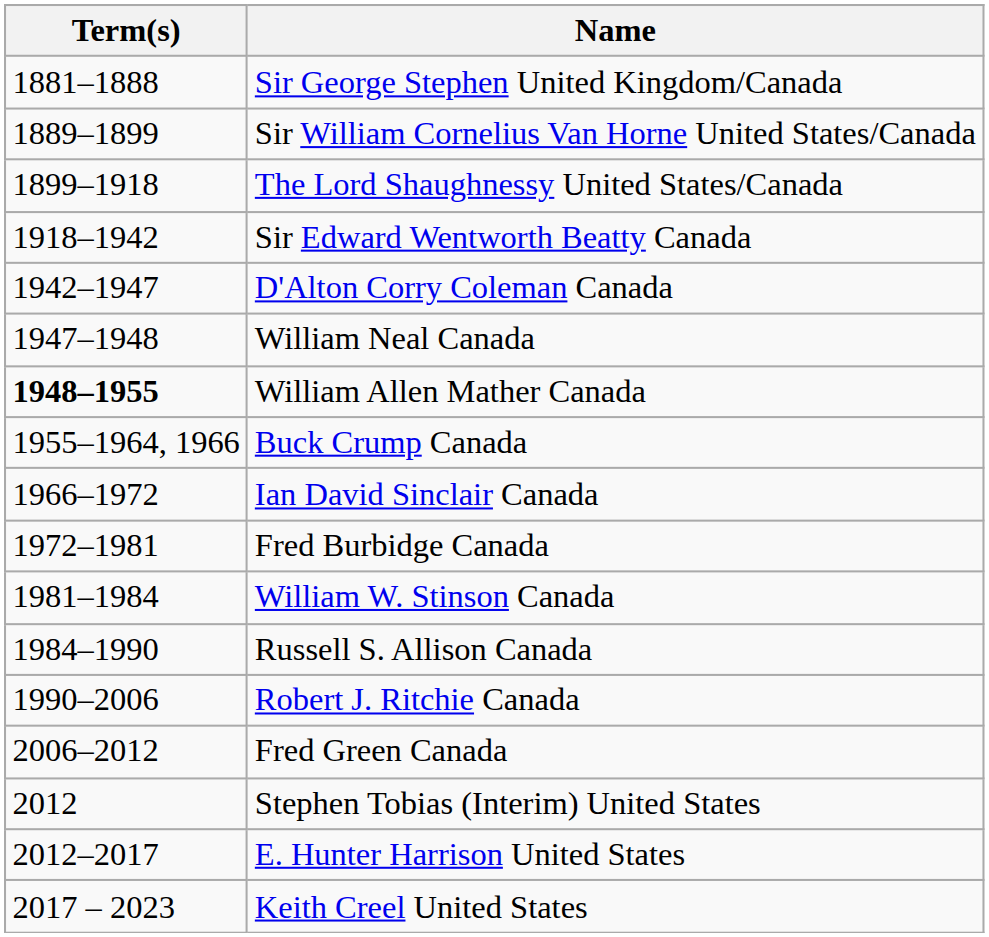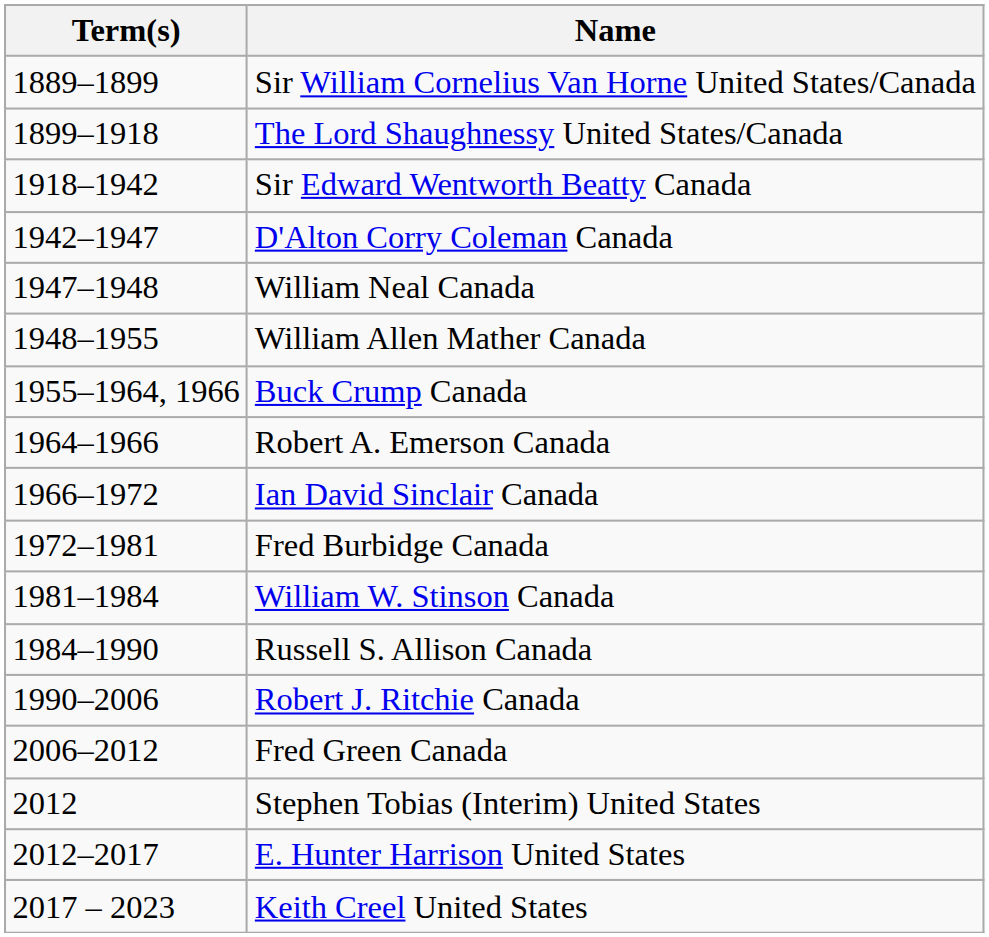- row: 1881–1888 | Sir George Stephen United Kingdom/Canada
William Allen Mather Canada | Term(s): bold -> normal
+ row: 1964–1966 | Robert A. Emerson Canada
